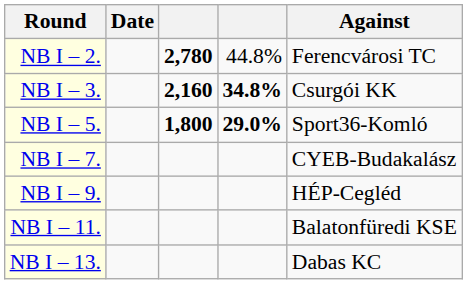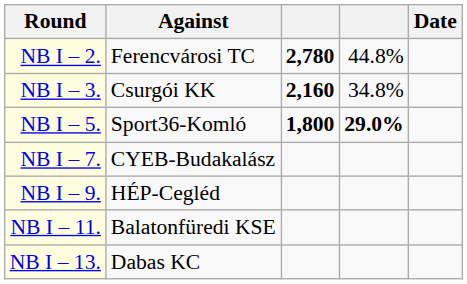columns swapped: Against <-> Date
NB I – 3. | column 4: bold -> normal
